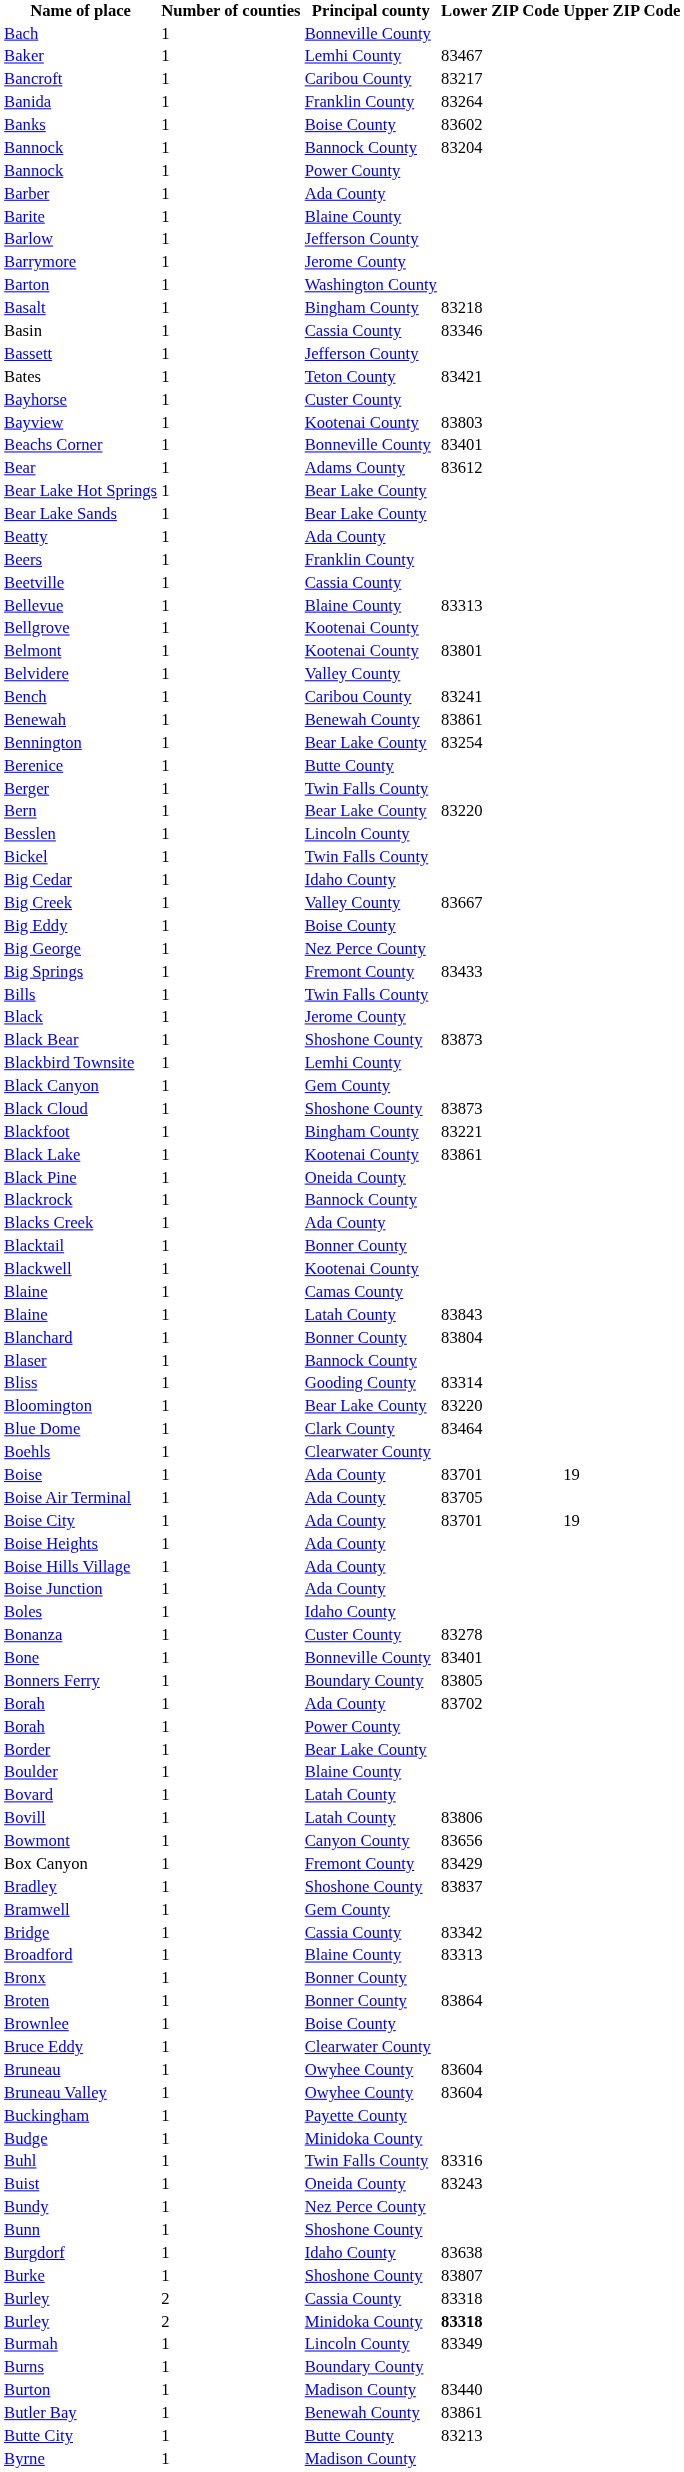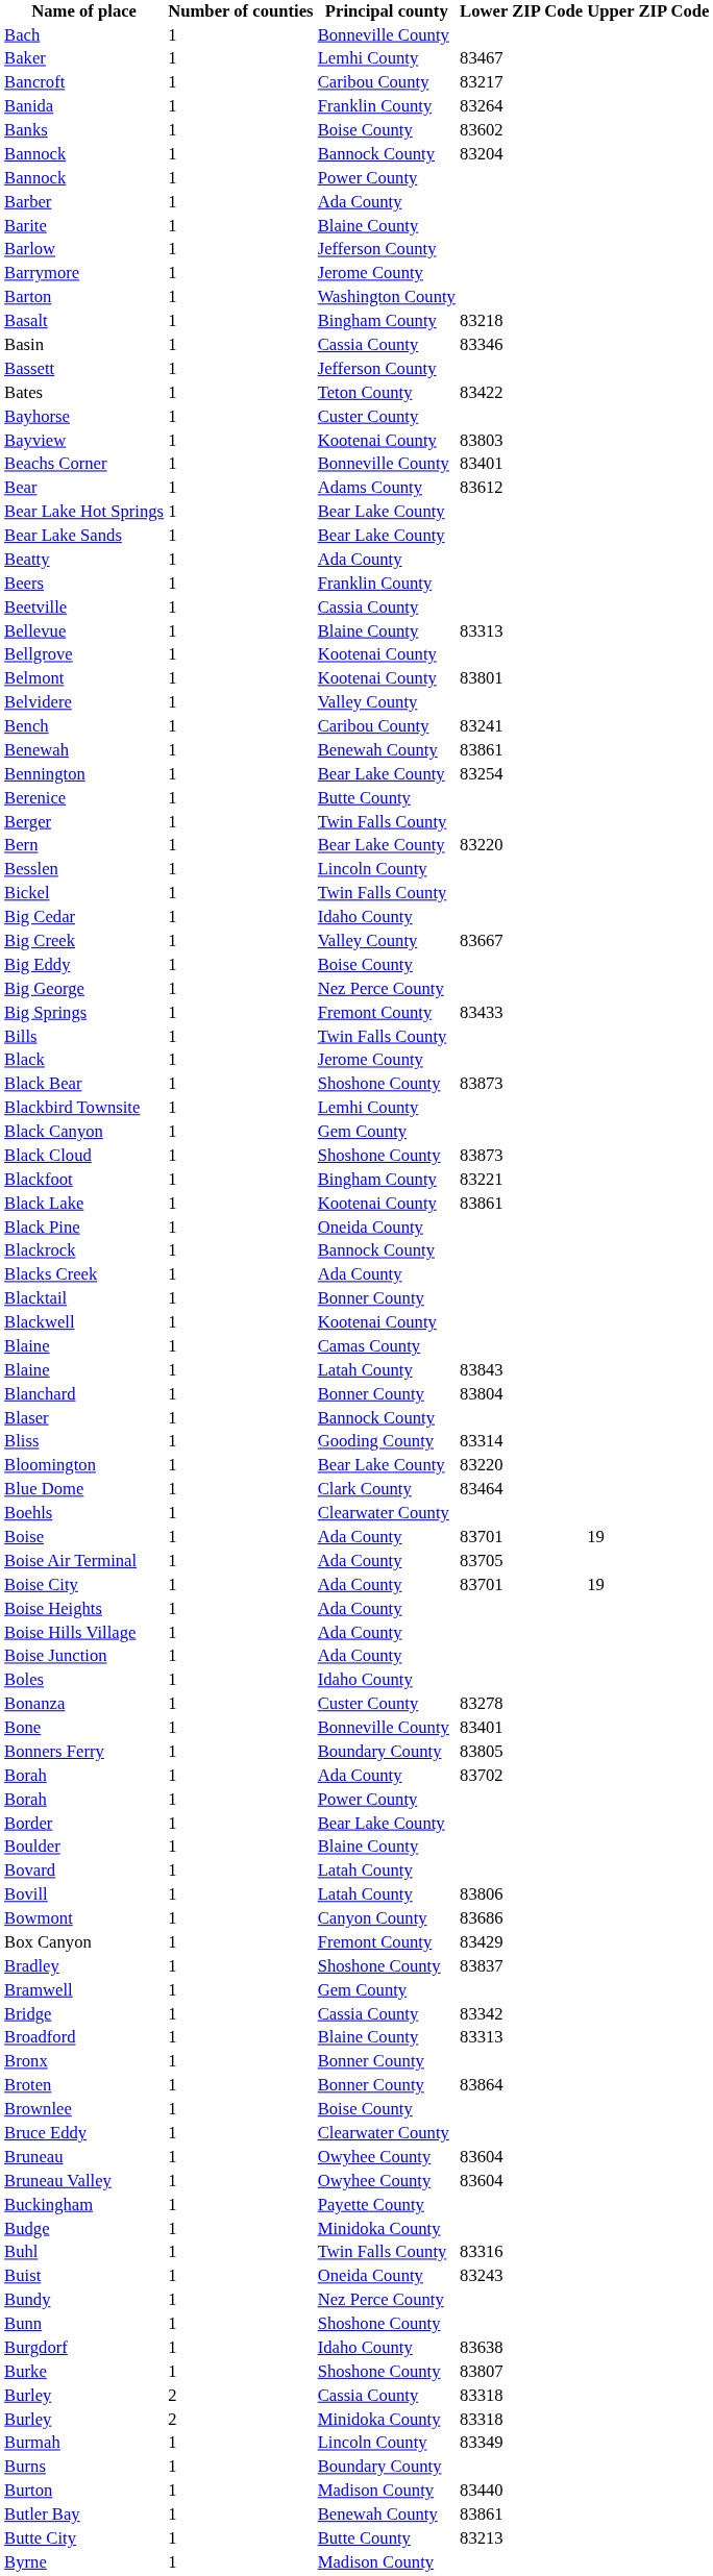Bates | Lower ZIP Code: 83421 -> 83422
Bowmont | Lower ZIP Code: 83656 -> 83686
Burley / Minidoka County | Lower ZIP Code: bold -> normal
